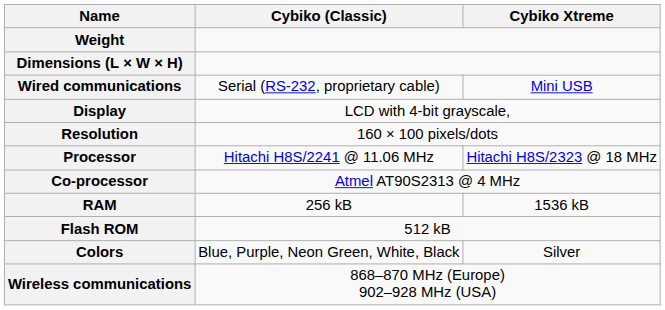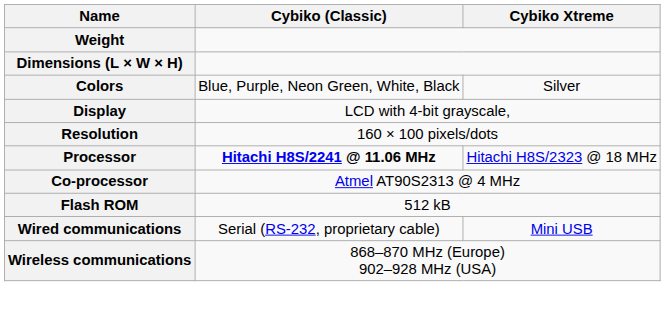rows swapped: Colors <-> Wired communications
Processor | Cybiko (Classic): normal -> bold
- row: RAM | 256 kB | 1536 kB
